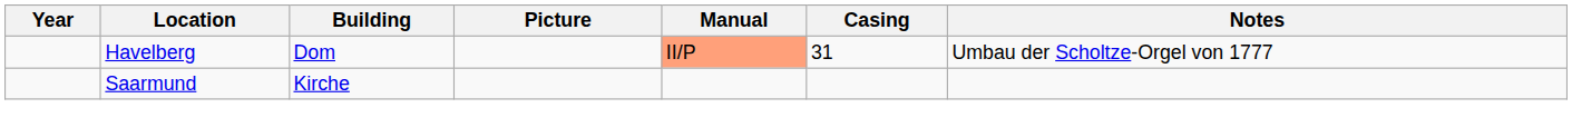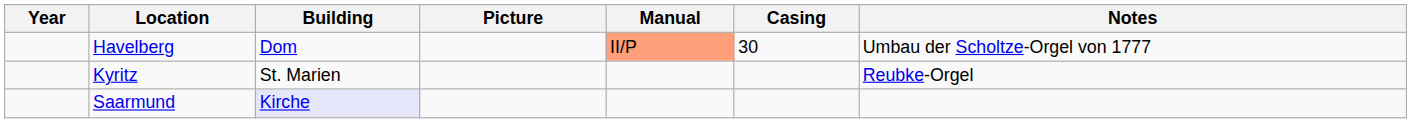Havelberg | Casing: 31 -> 30
+ row: Kyritz | St. Marien | Reubke-Orgel
Saarmund | Building: no background -> lavender background
